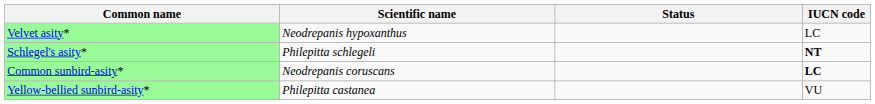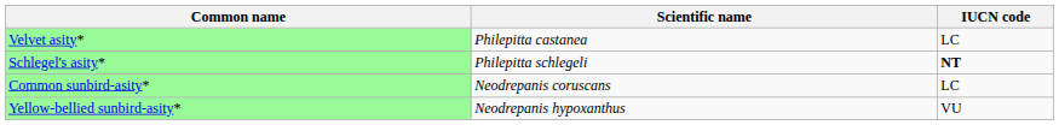- column: Status
Velvet asity* | Scientific name: Neodrepanis hypoxanthus -> Philepitta castanea
Common sunbird-asity* | IUCN code: bold -> normal
Yellow-bellied sunbird-asity* | Scientific name: Philepitta castanea -> Neodrepanis hypoxanthus
